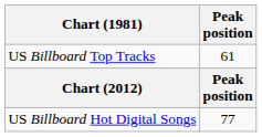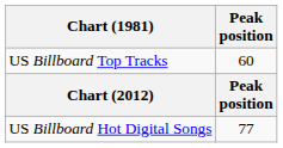US Billboard Top Tracks | Peak position: 61 -> 60
